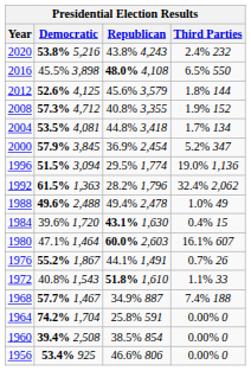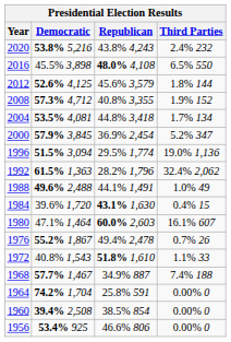1988 | Republican: 49.4% 2,478 -> 44.1% 1,491
1976 | Republican: 44.1% 1,491 -> 49.4% 2,478
